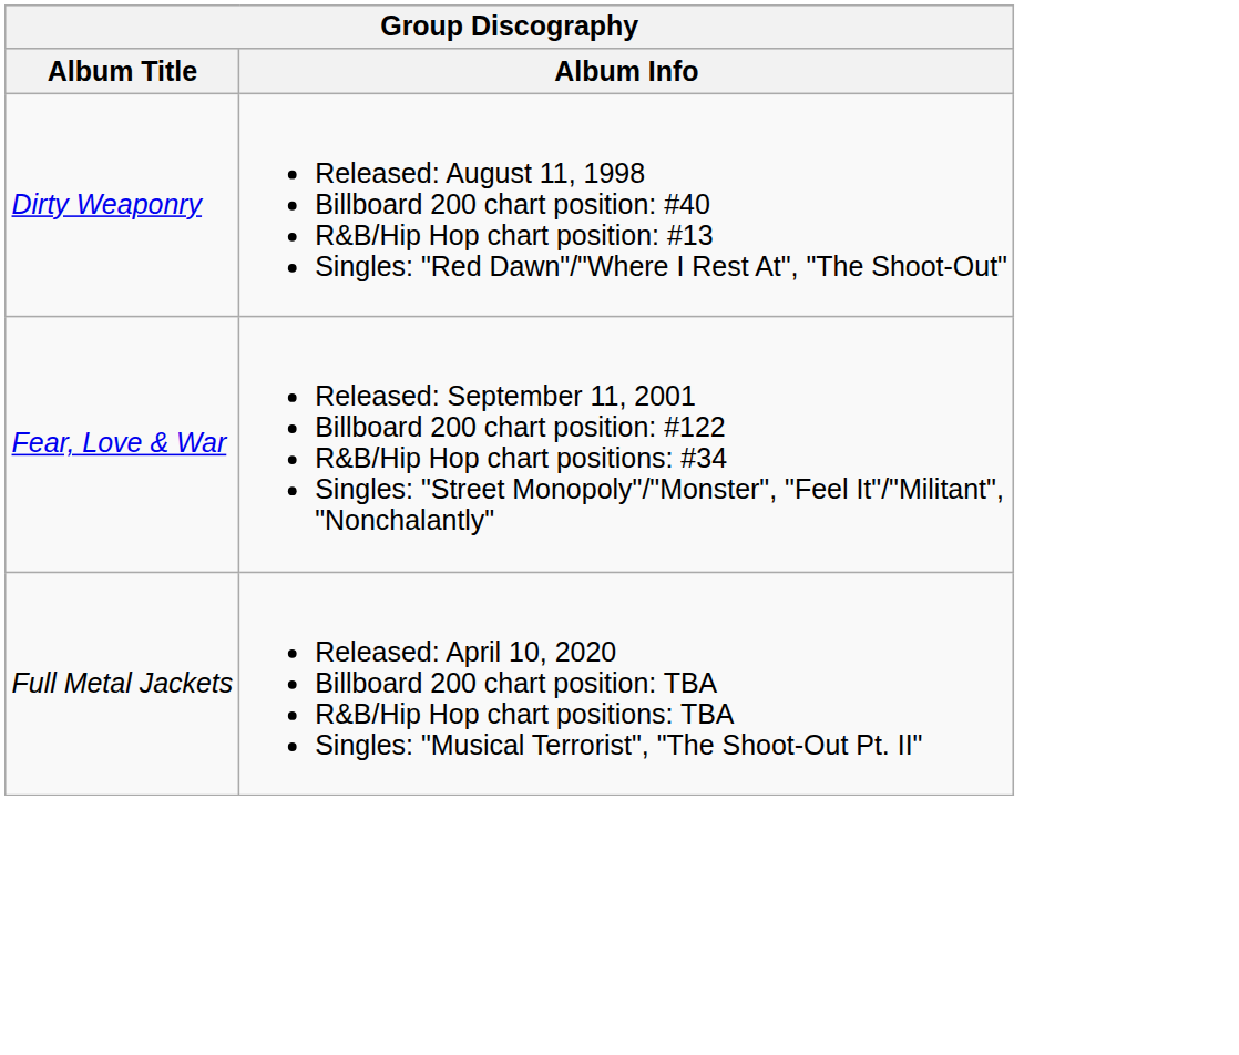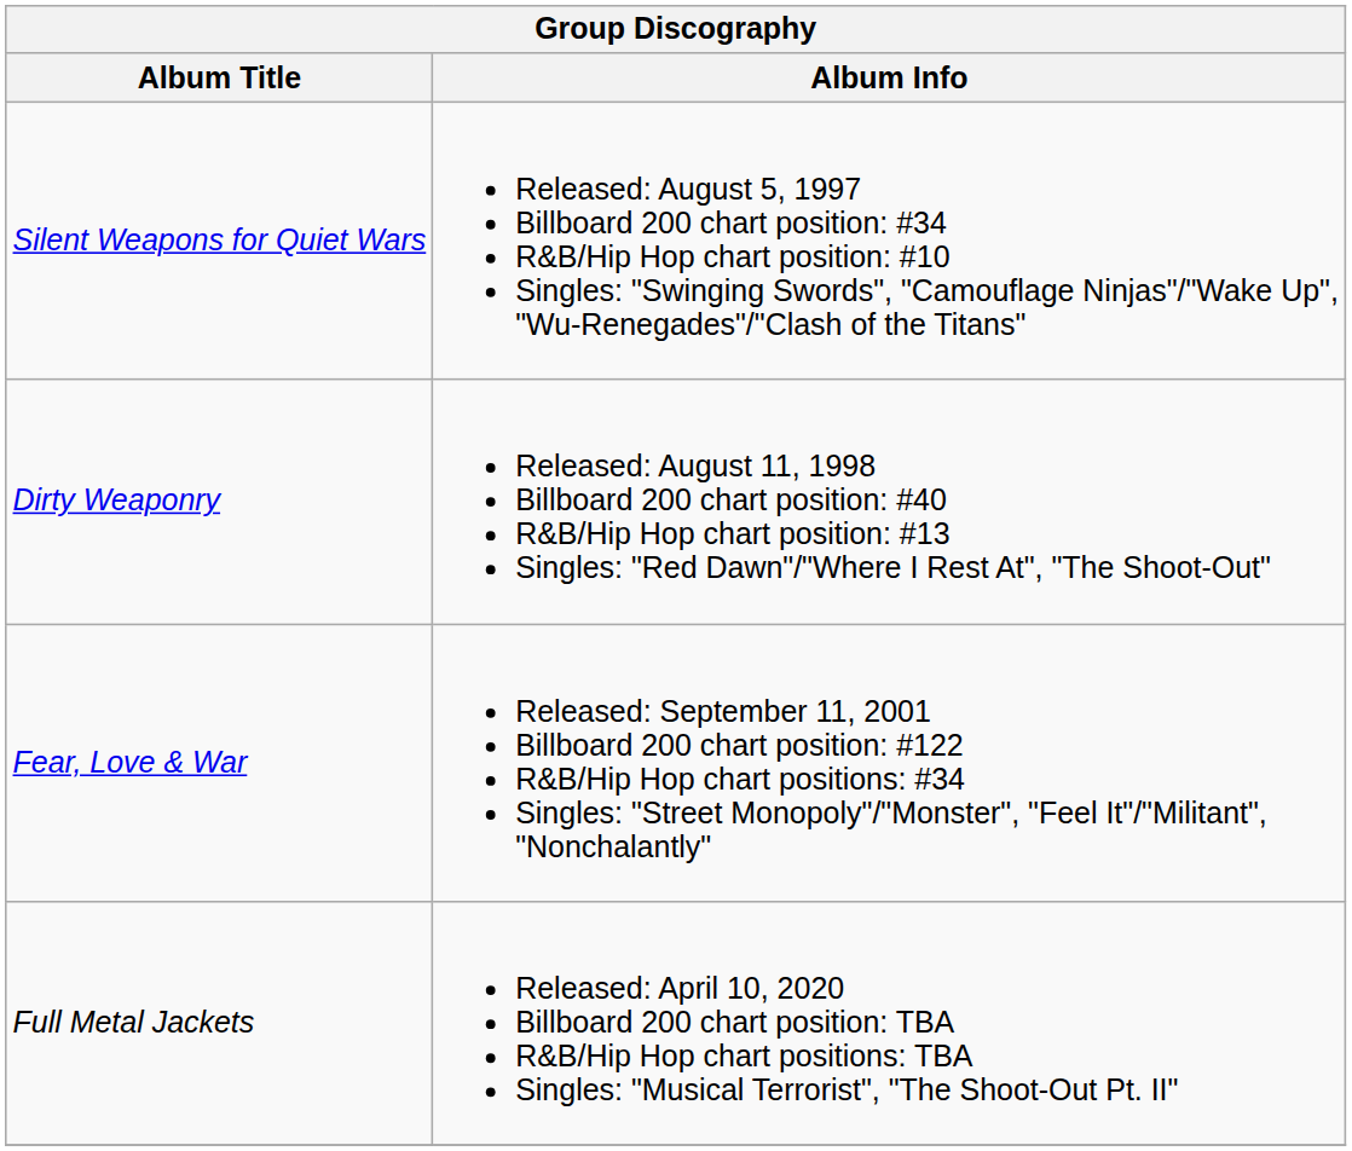+ row: Silent Weapons for Quiet Wars | Released: August 5, 1997 Billboard 200 chart position: #34 R&B/Hip Hop chart position: #10 Singles: "Swinging Swords", "Camouflage Ninjas"/"Wake Up", "Wu-Renegades"/"Clash of the Titans"
